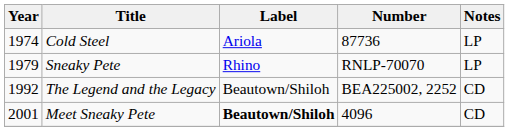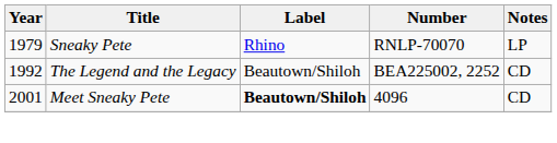- row: 1974 | Cold Steel | Ariola | 87736 | LP
